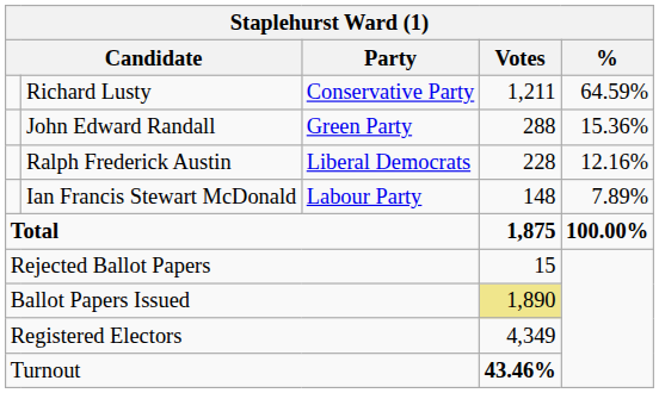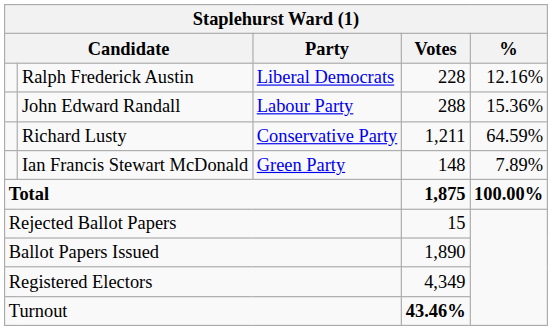rows swapped: Richard Lusty <-> Ralph Frederick Austin
John Edward Randall | Party: Green Party -> Labour Party
Ian Francis Stewart McDonald | Party: Labour Party -> Green Party
Ballot Papers Issued | Votes: khaki background -> no background
